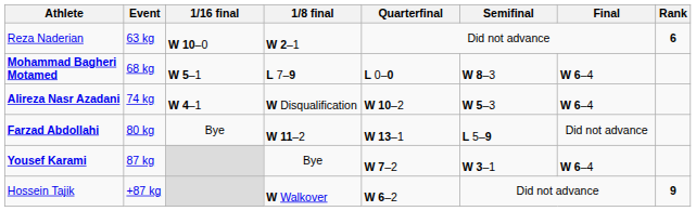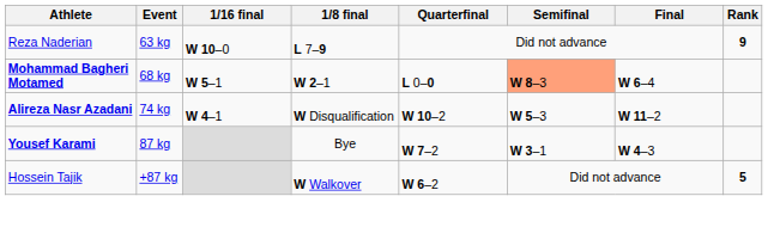Reza Naderian | 1/8 final: W 2–1 -> L 7–9
Reza Naderian | Rank: 6 -> 9
Mohammad Bagheri Motamed | 1/8 final: L 7–9 -> W 2–1
Mohammad Bagheri Motamed | Semifinal: no background -> lightsalmon background
Alireza Nasr Azadani | Final: W 6–4 -> W 11–2
- row: Farzad Abdollahi | 80 kg | Bye | W 11–2 | W 13–1 | L 5–9 | Did not advance
Yousef Karami | Final: W 6–4 -> W 4–3
Hossein Tajik | Rank: 9 -> 5
